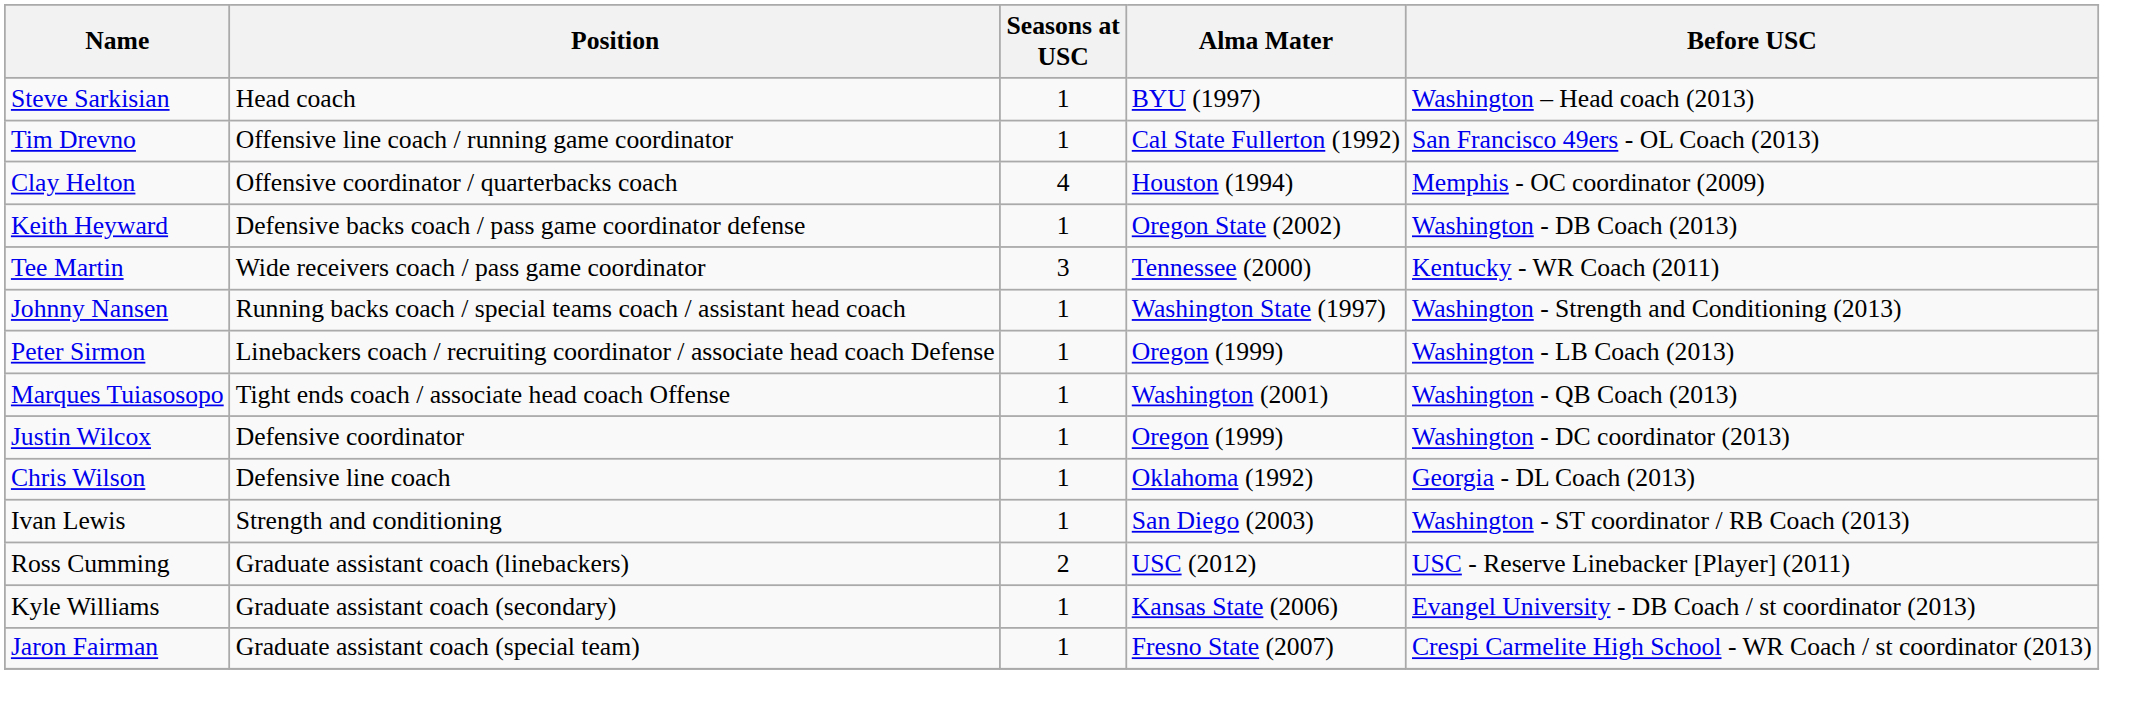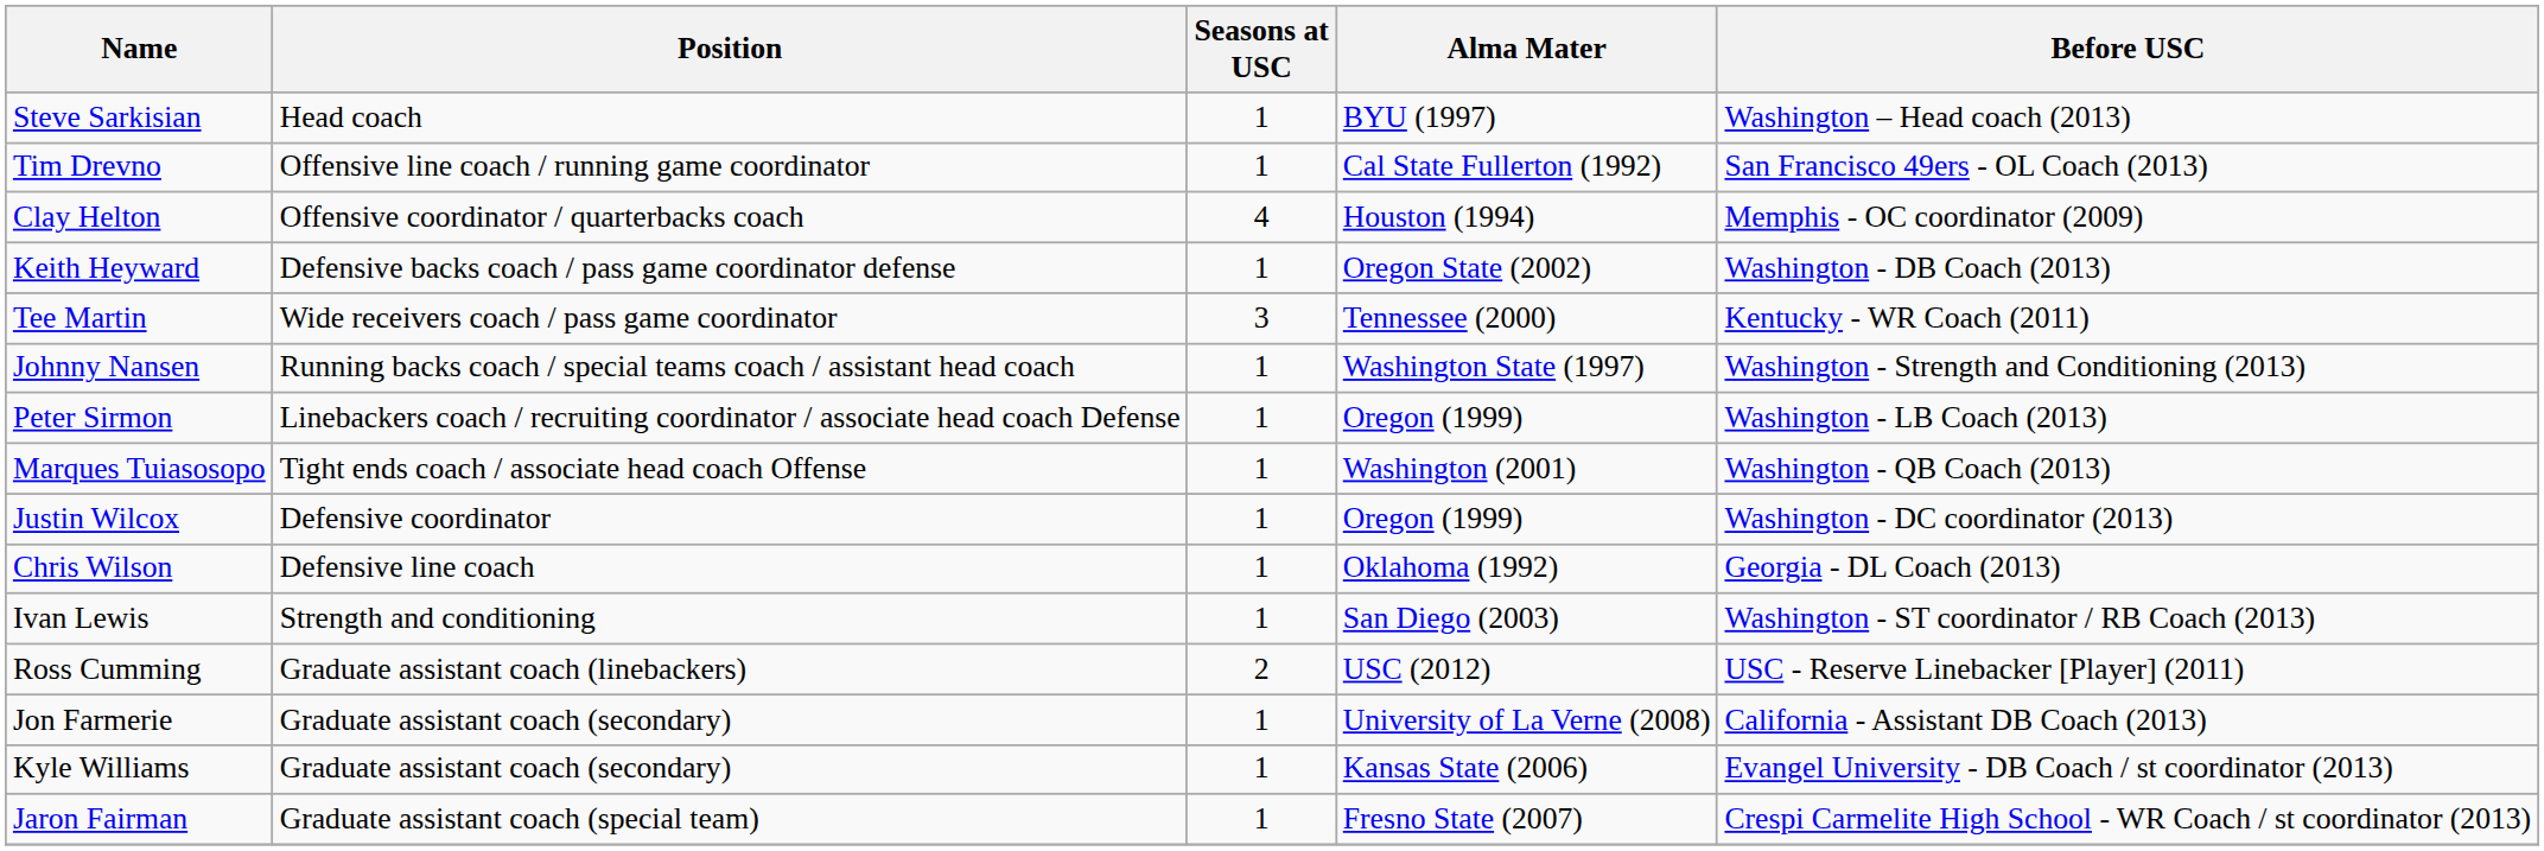+ row: Jon Farmerie | Graduate assistant coach (secondary) | 1 | University of La Verne (2008) | California - Assistant DB Coach (2013)
